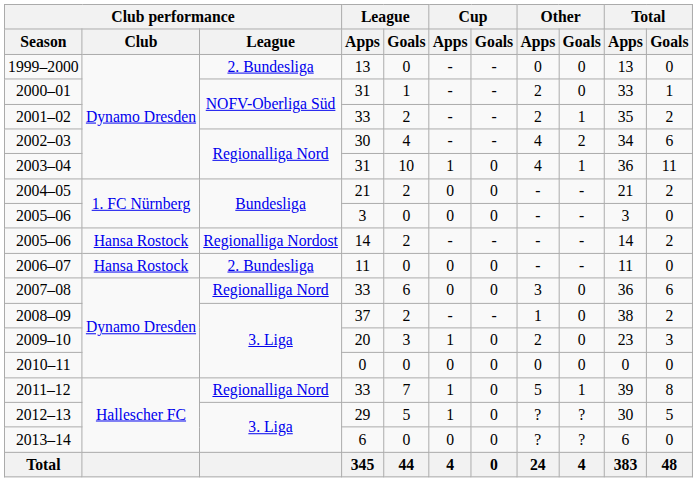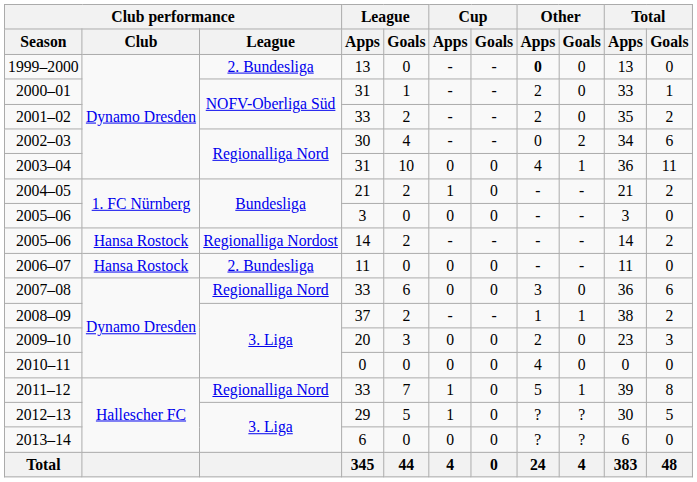1999–2000 | Other / Apps: normal -> bold
2001–02 | Other / Goals: 1 -> 0
2002–03 | Other / Apps: 4 -> 0
2003–04 | Cup / Apps: 1 -> 0
2004–05 | Cup / Apps: 0 -> 1
2008–09 | Other / Goals: 0 -> 1
2009–10 | Cup / Apps: 1 -> 0
2010–11 | Other / Apps: 0 -> 4
